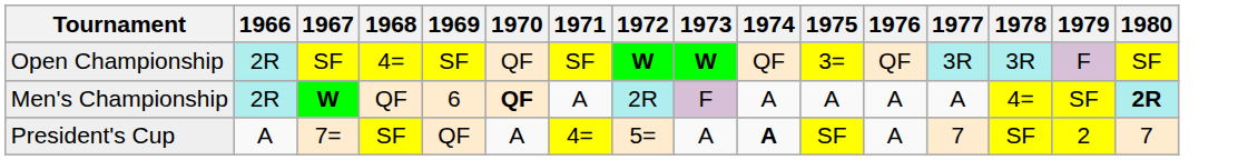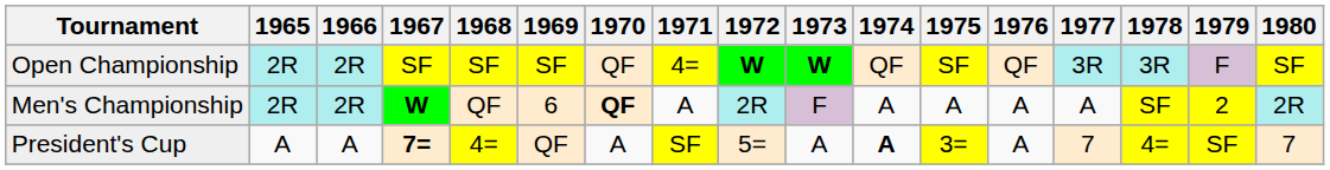+ column: 1965 | 2R | 2R | A
Open Championship | 1968: 4= -> SF
Open Championship | 1971: SF -> 4=
Open Championship | 1975: 3= -> SF
Men's Championship | 1978: 4= -> SF
Men's Championship | 1979: SF -> 2
Men's Championship | 1980: bold -> normal
President's Cup | 1967: normal -> bold
President's Cup | 1968: SF -> 4=
President's Cup | 1971: 4= -> SF
President's Cup | 1975: SF -> 3=
President's Cup | 1978: SF -> 4=
President's Cup | 1979: 2 -> SF
